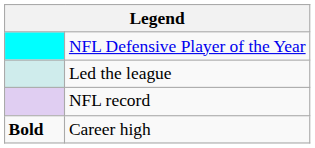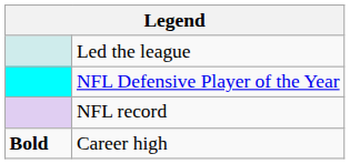rows swapped: NFL Defensive Player of the Year <-> Led the league
